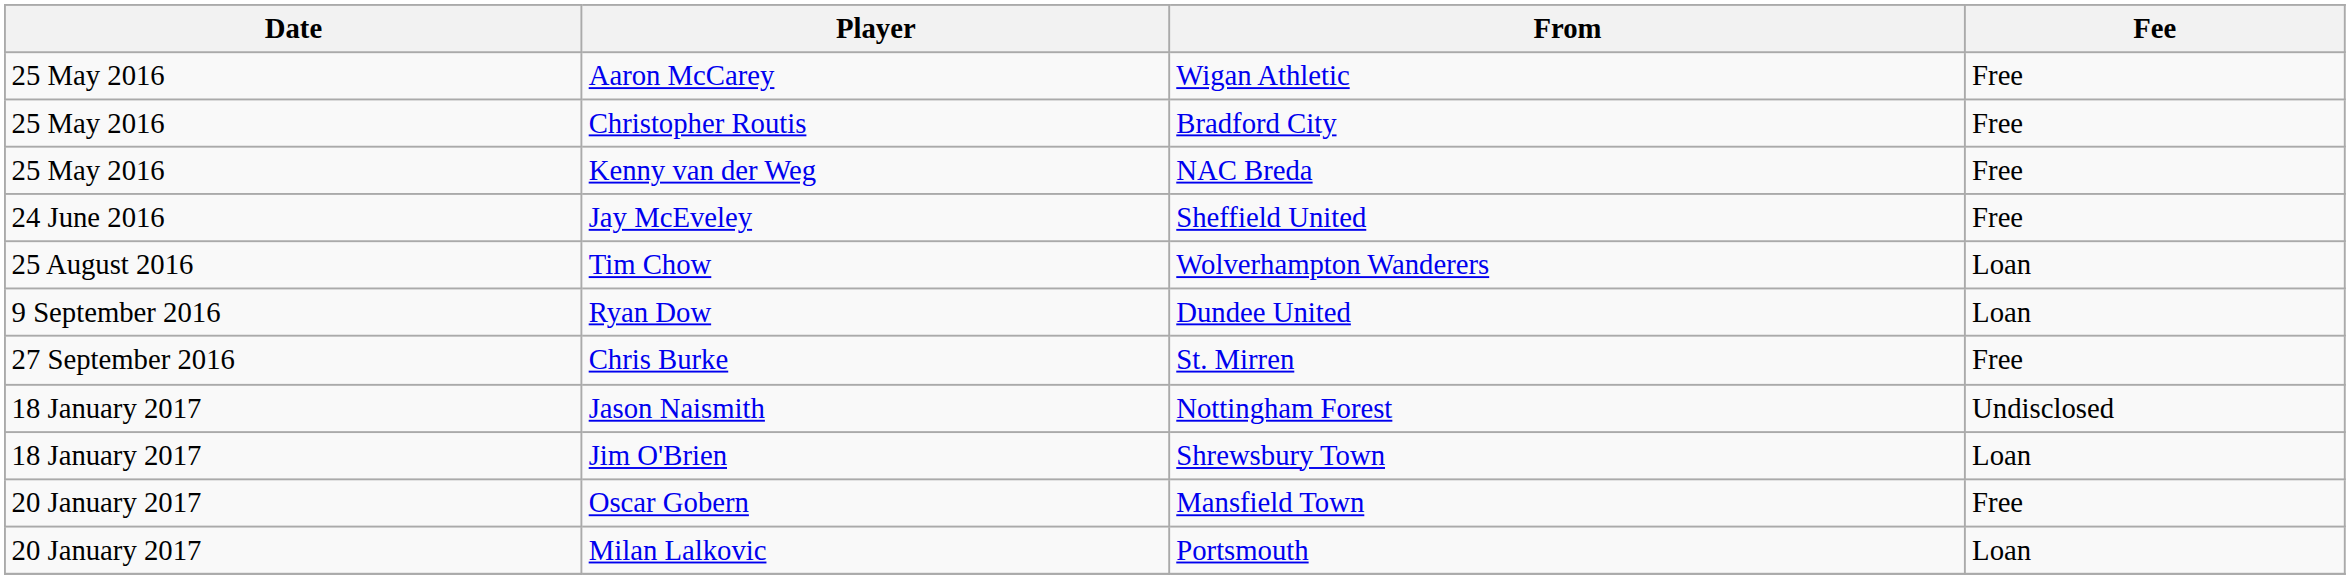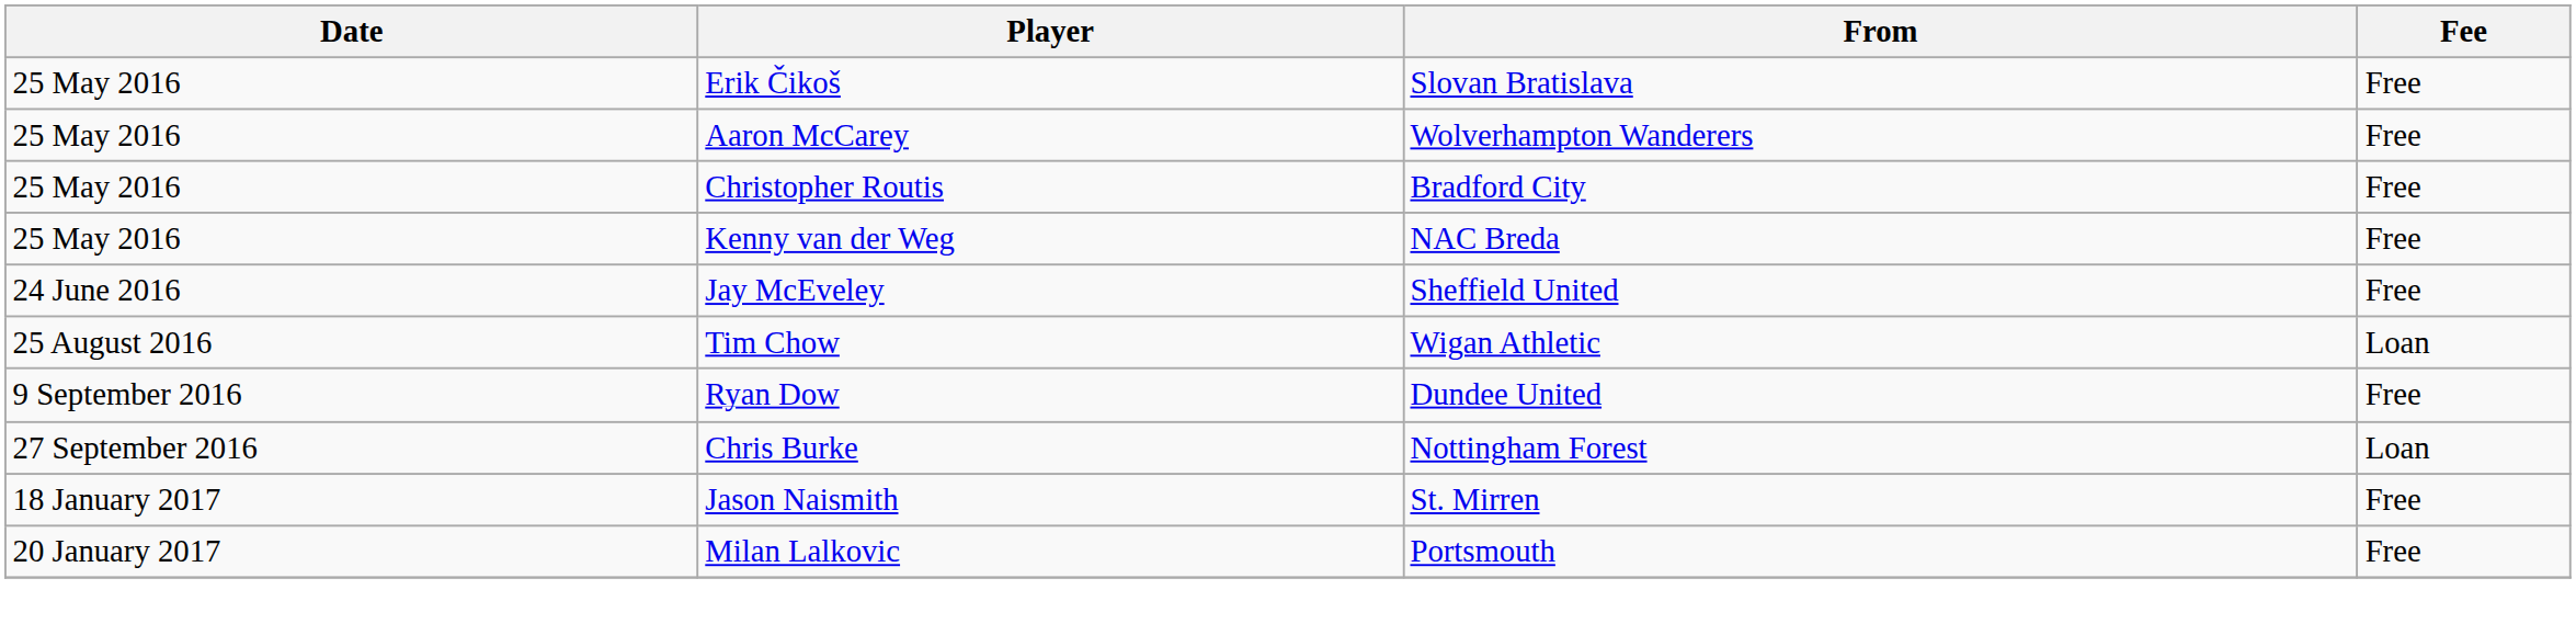+ row: 25 May 2016 | Erik Čikoš | Slovan Bratislava | Free
Aaron McCarey | From: Wigan Athletic -> Wolverhampton Wanderers
Tim Chow | From: Wolverhampton Wanderers -> Wigan Athletic
Ryan Dow | Fee: Loan -> Free
Chris Burke | From: St. Mirren -> Nottingham Forest
Chris Burke | Fee: Free -> Loan
Jason Naismith | From: Nottingham Forest -> St. Mirren
Jason Naismith | Fee: Undisclosed -> Free
- row: 18 January 2017 | Jim O'Brien | Shrewsbury Town | Loan
- row: 20 January 2017 | Oscar Gobern | Mansfield Town | Free
Milan Lalkovic | Fee: Loan -> Free
